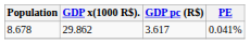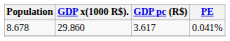8.678 | GDP x(1000 R$).: 29.862 -> 29.860
